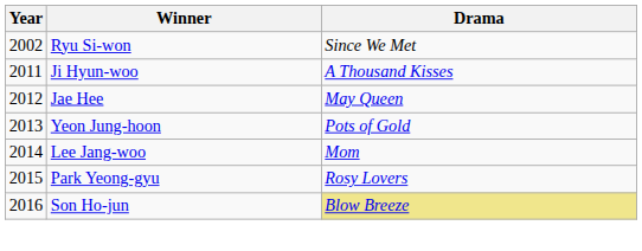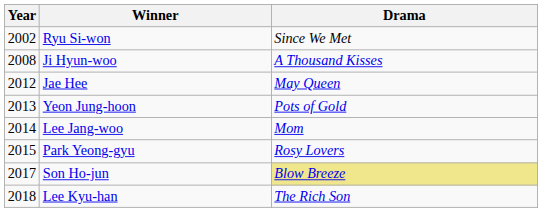Ji Hyun-woo | Year: 2011 -> 2008
Son Ho-jun | Year: 2016 -> 2017
+ row: 2018 | Lee Kyu-han | The Rich Son
